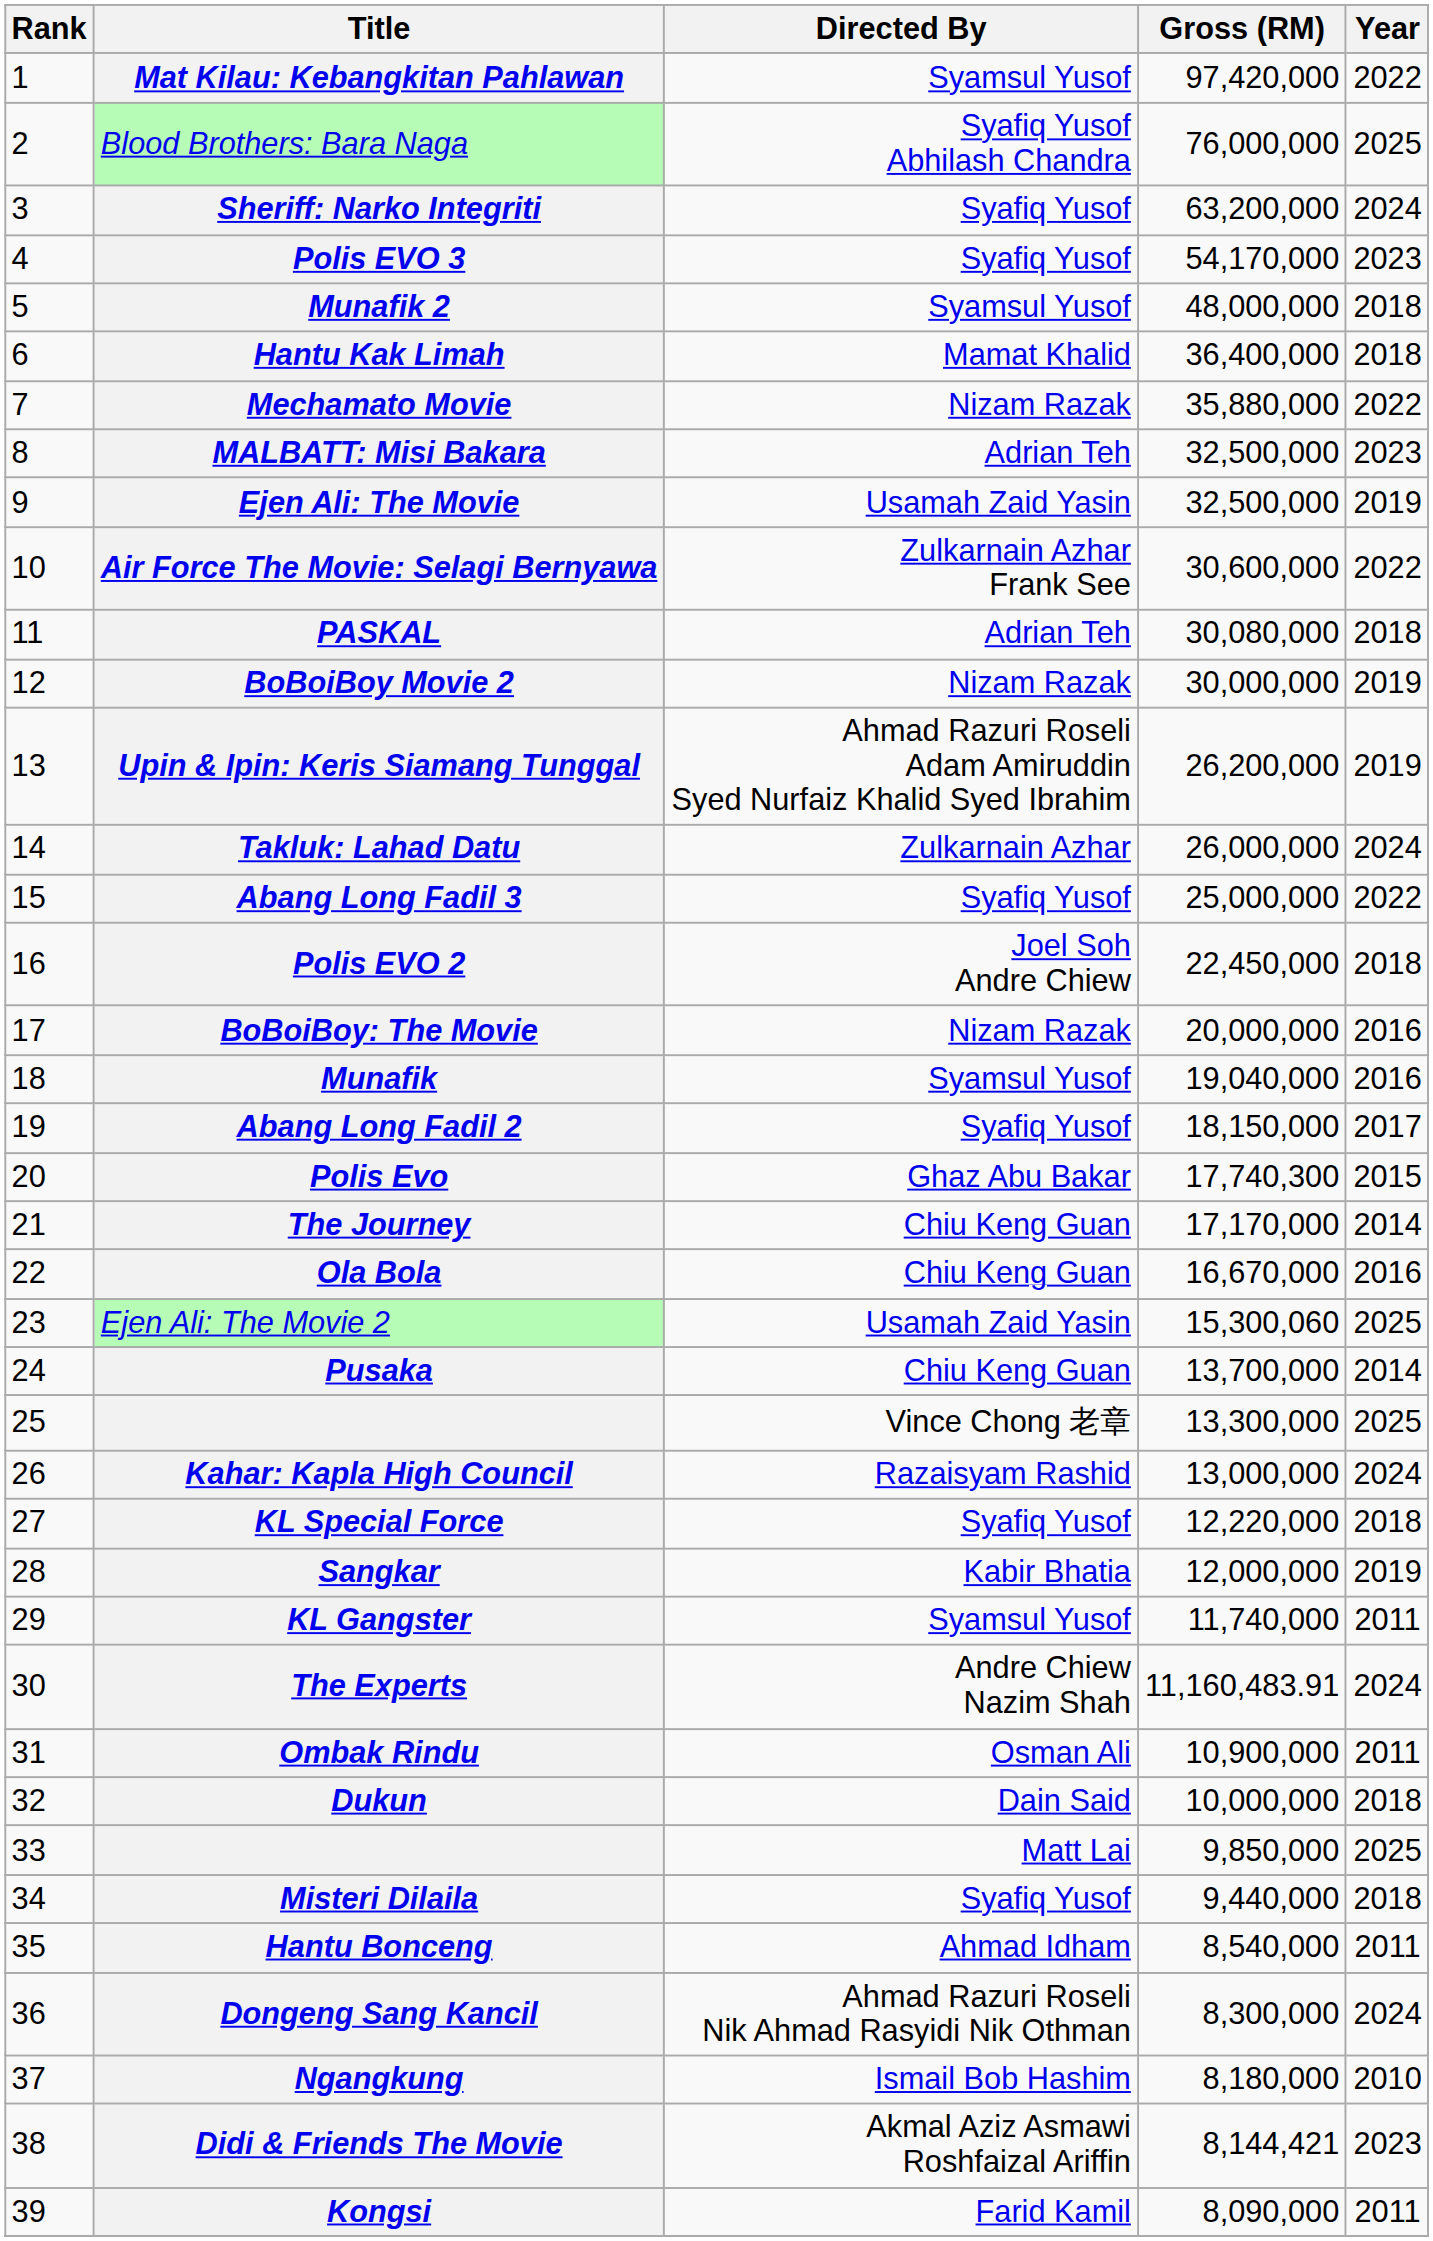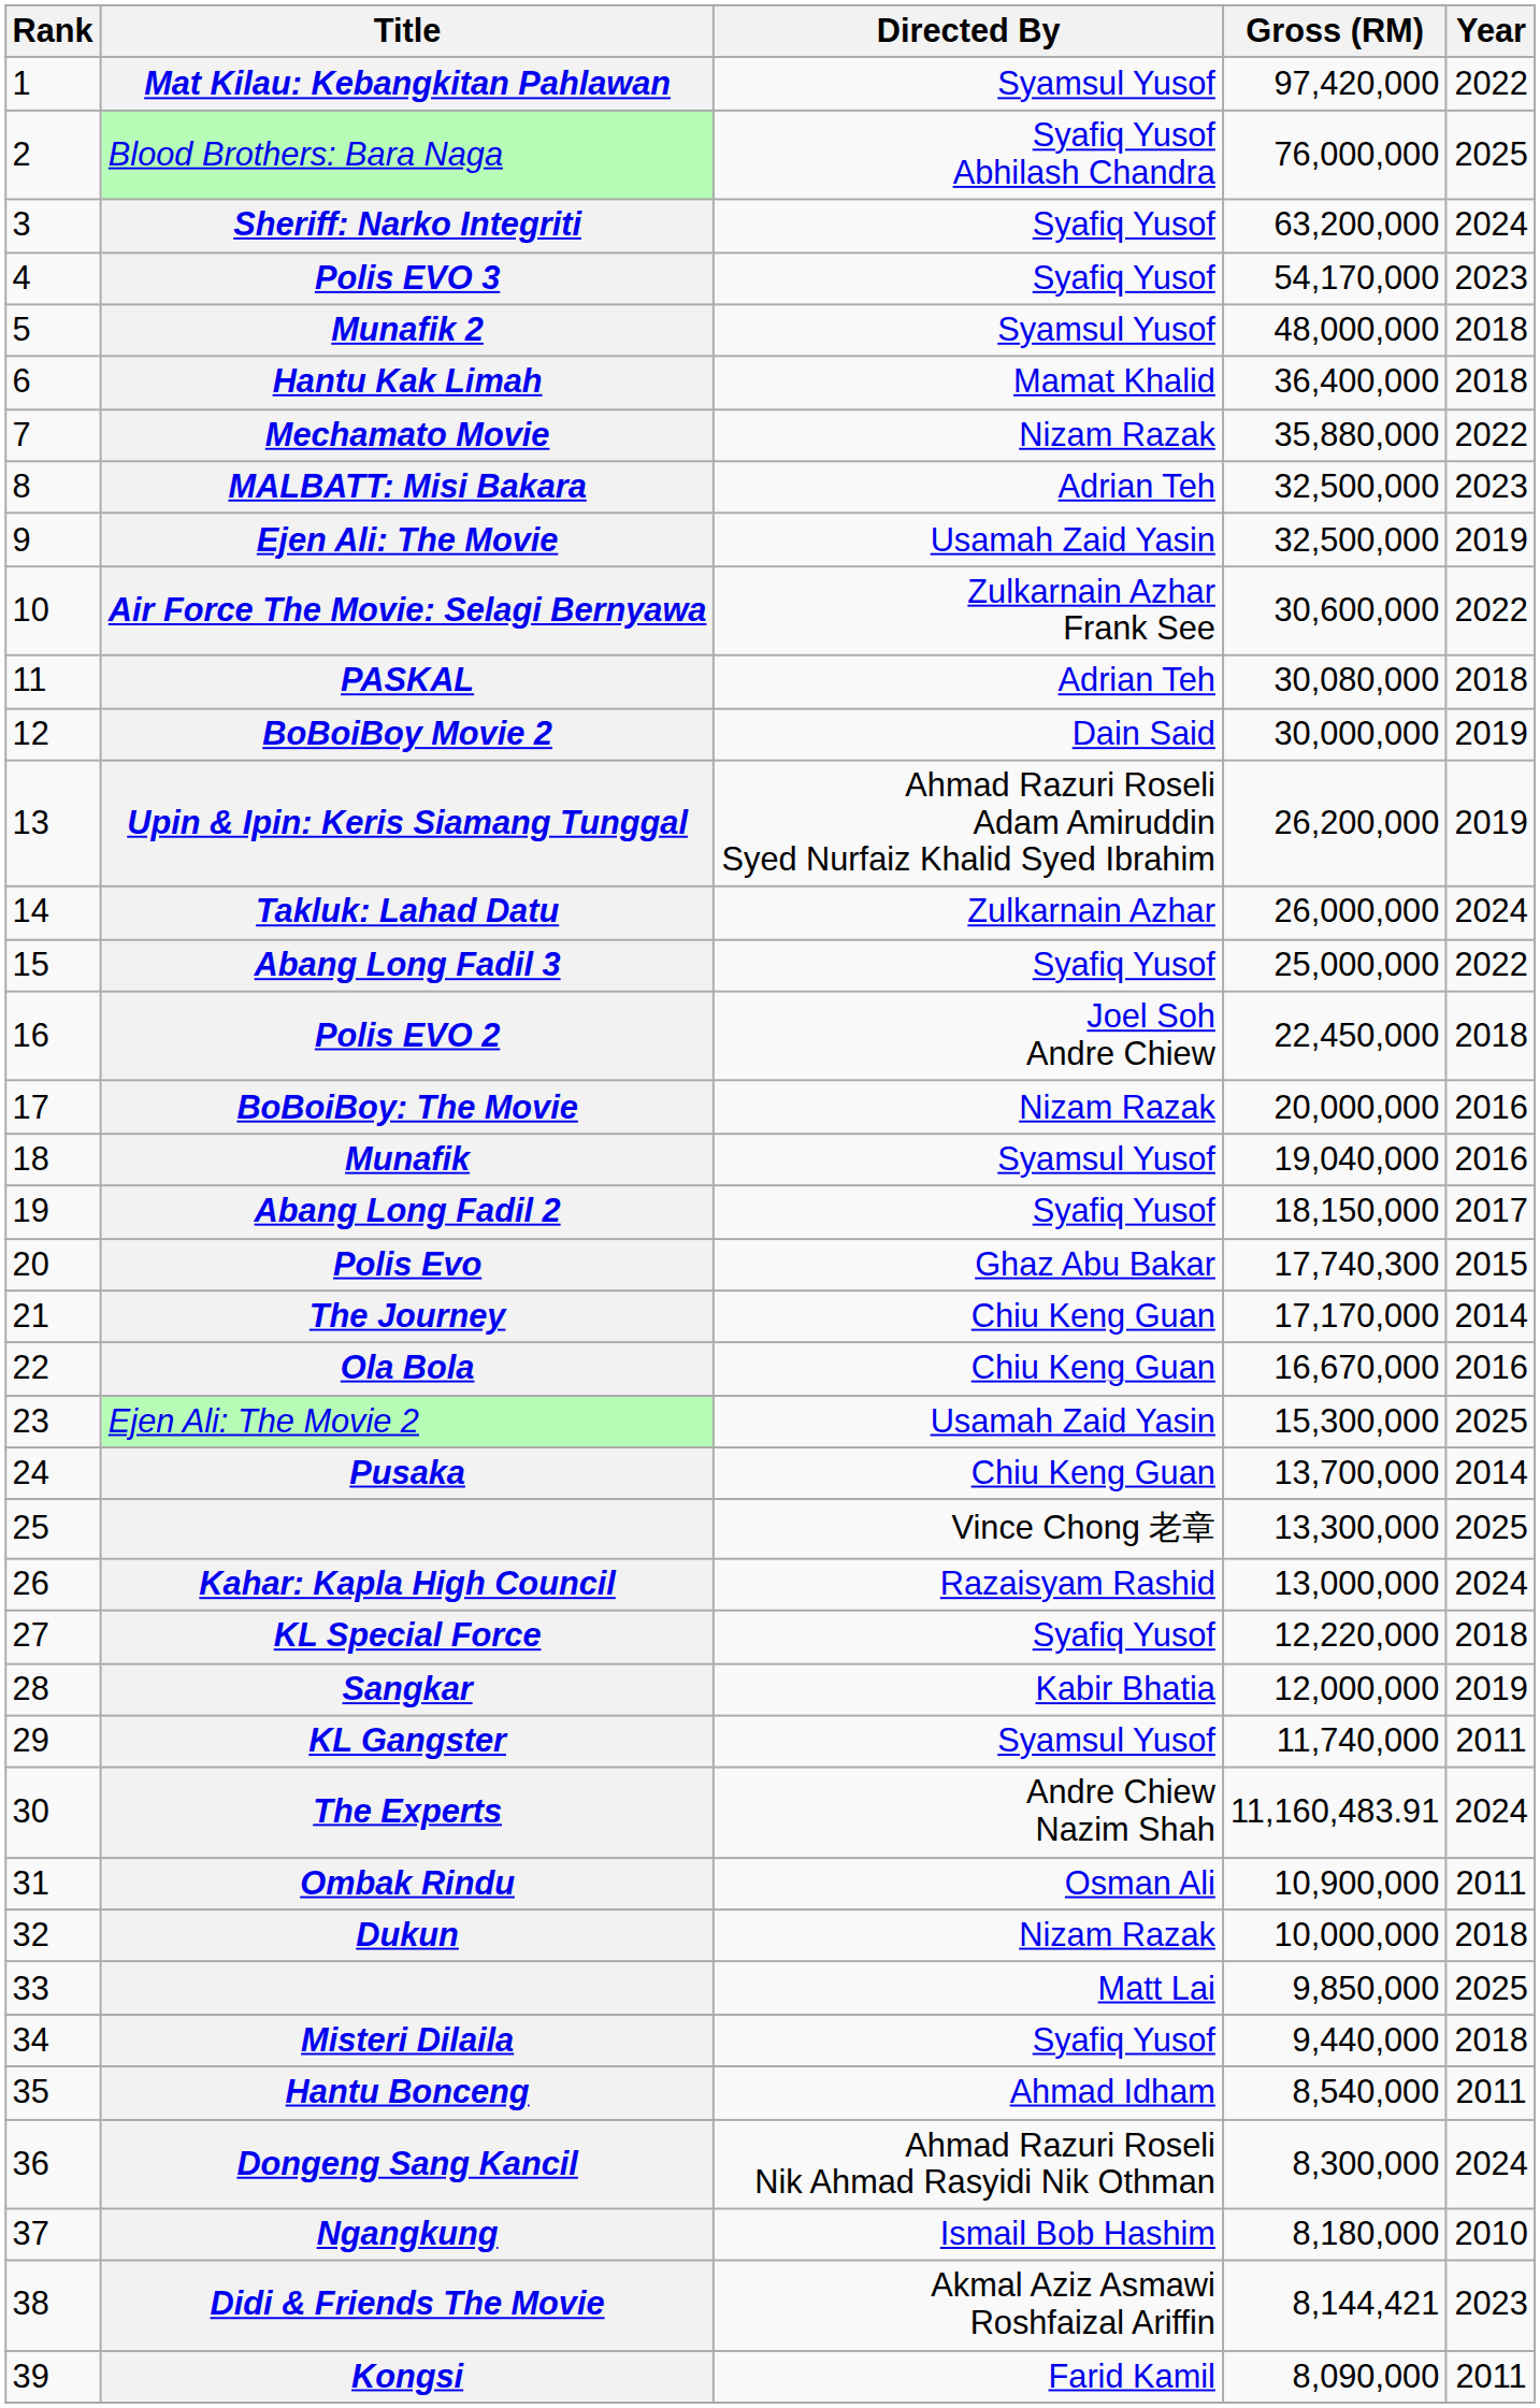BoBoiBoy Movie 2 | Directed By: Nizam Razak -> Dain Said
Ejen Ali: The Movie 2 | Gross (RM): 15,300,060 -> 15,300,000
Dukun | Directed By: Dain Said -> Nizam Razak
